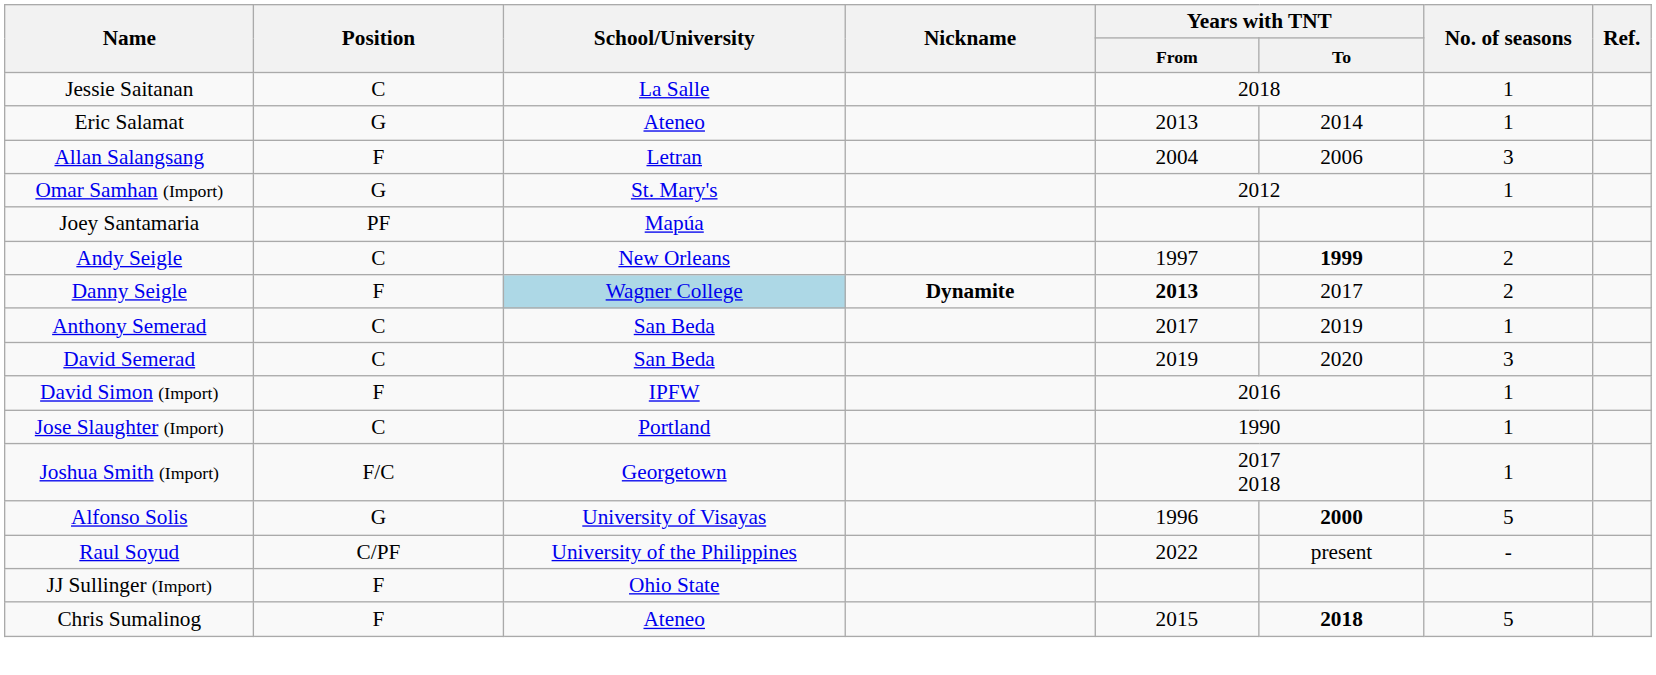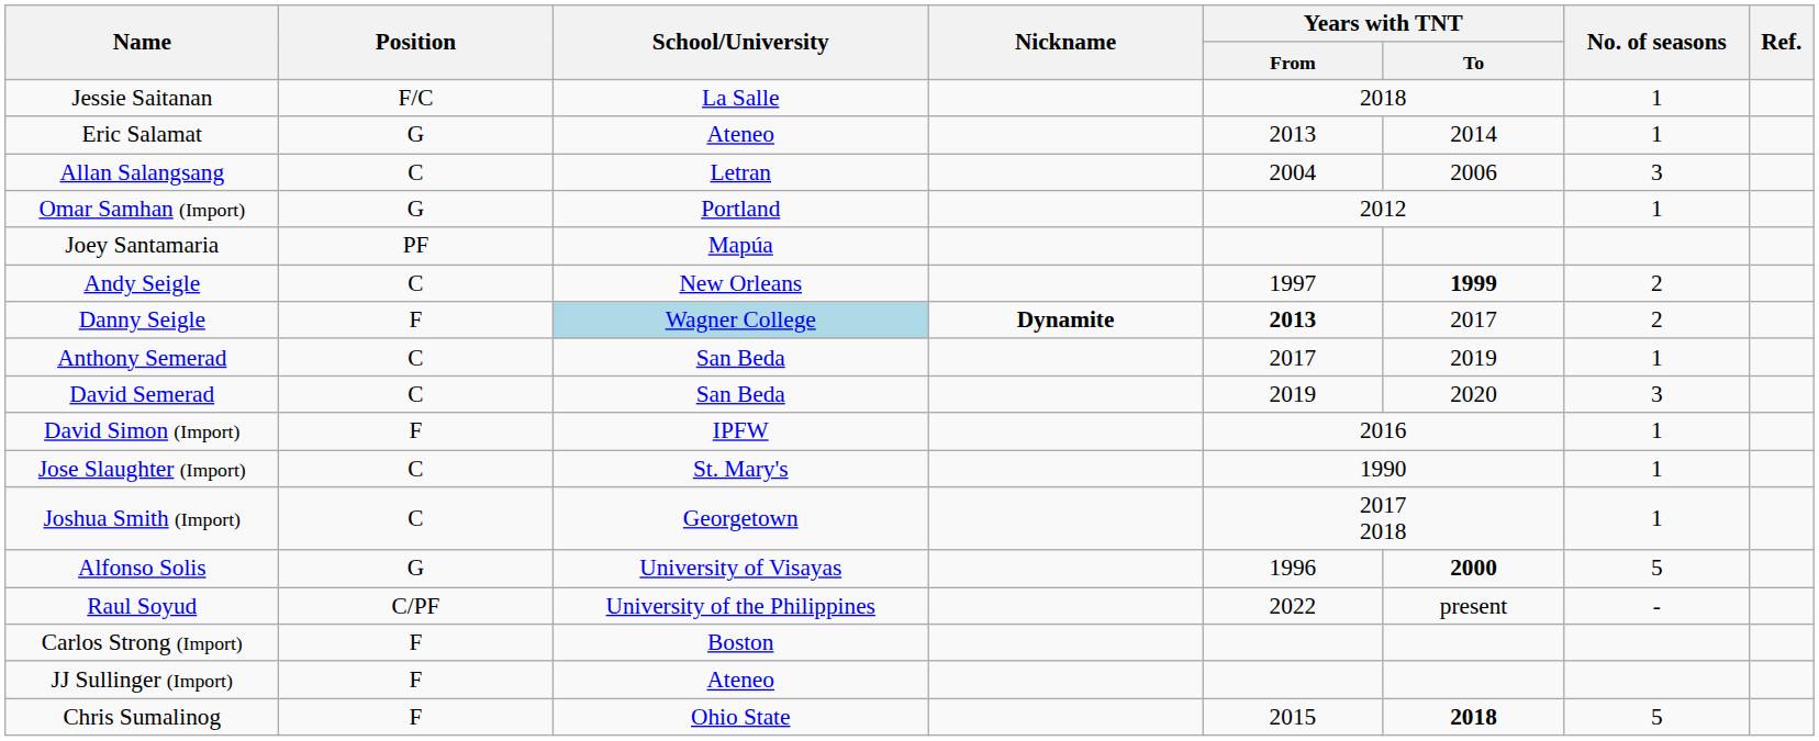Jessie Saitanan | Position: C -> F/C
Allan Salangsang | Position: F -> C
Omar Samhan (Import) | School/University: St. Mary's -> Portland
Jose Slaughter (Import) | School/University: Portland -> St. Mary's
Joshua Smith (Import) | Position: F/C -> C
+ row: Carlos Strong (Import) | F | Boston
JJ Sullinger (Import) | School/University: Ohio State -> Ateneo
Chris Sumalinog | School/University: Ateneo -> Ohio State
